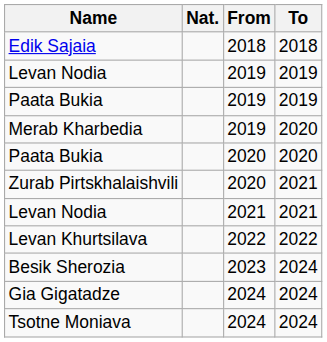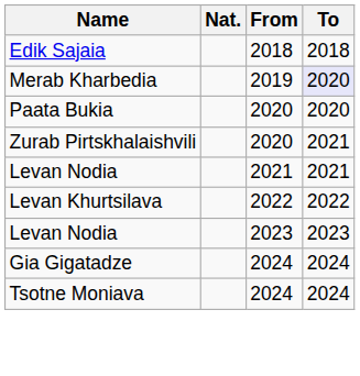- row: Levan Nodia | 2019 | 2019
- row: Paata Bukia | 2019 | 2019
Merab Kharbedia | To: no background -> lavender background
+ row: Levan Nodia | 2023 | 2023
- row: Besik Sherozia | 2023 | 2024
